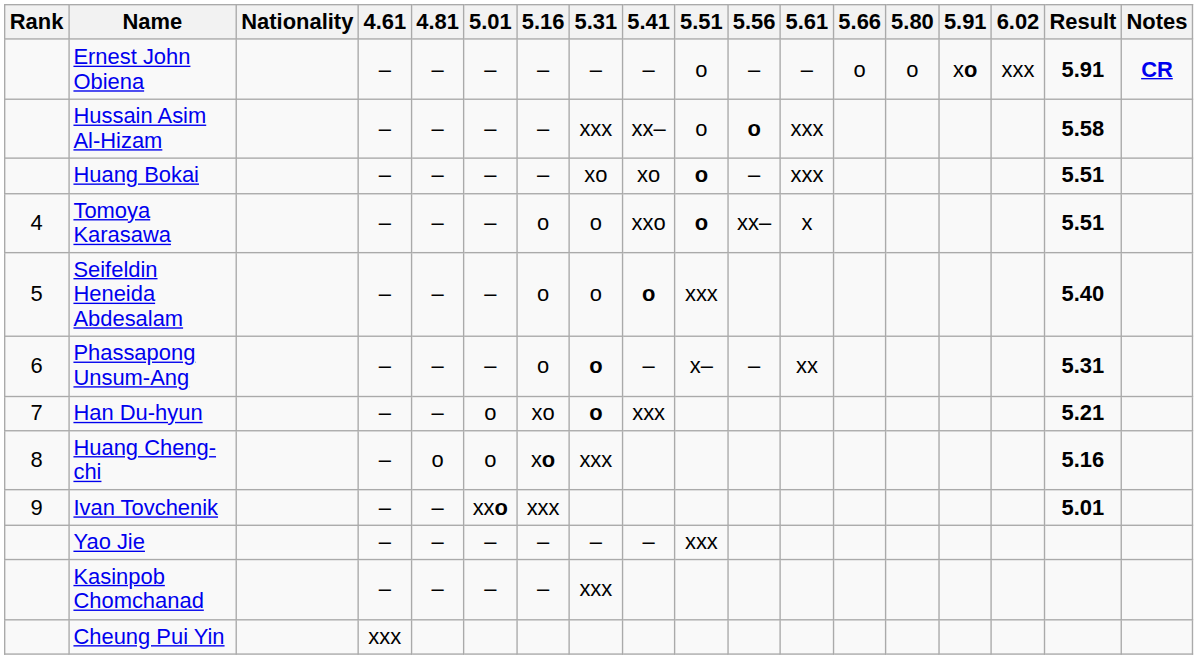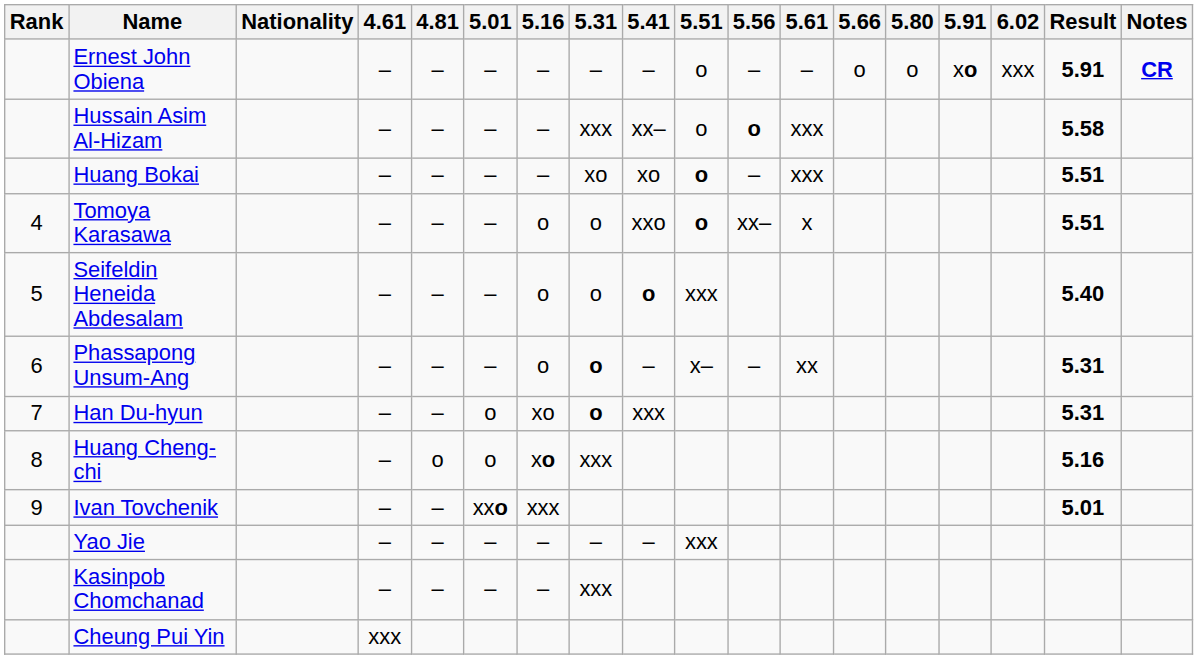Han Du-hyun | Result: 5.21 -> 5.31
